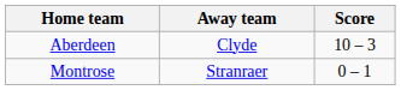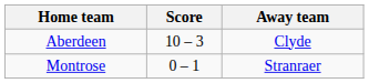columns swapped: Score <-> Away team
